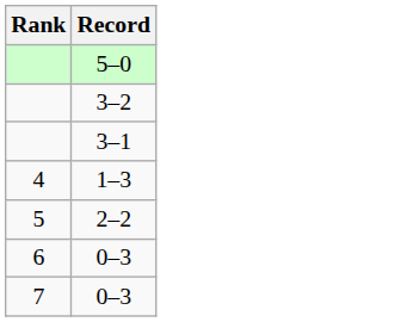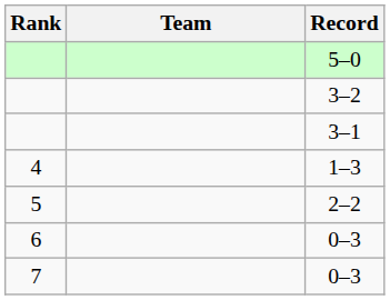+ column: Team
